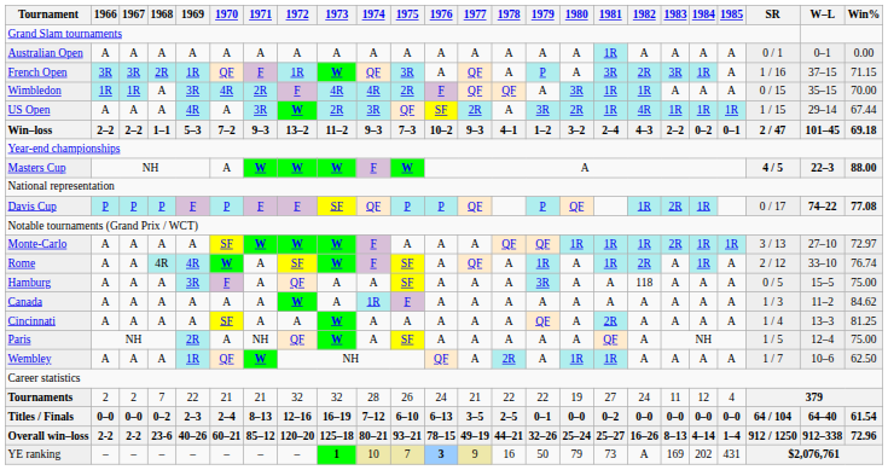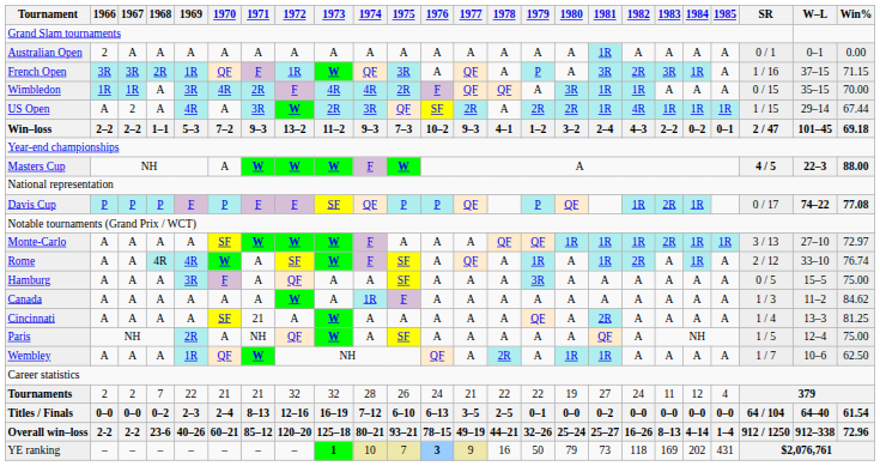Australian Open | 1966: A -> 2
US Open | 1967: A -> 2
US Open | 1979: 3R -> 2R
Hamburg | 1982: 118 -> A
Cincinnati | 1971: A -> 21
YE ranking | 1982: A -> 118
